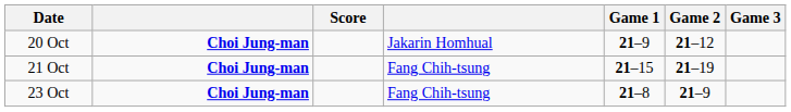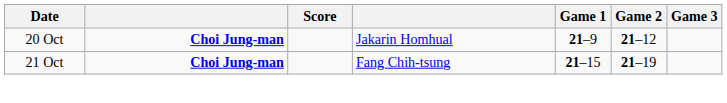- row: 23 Oct | Choi Jung-man | Fang Chih-tsung | 21–8 | 21–9
